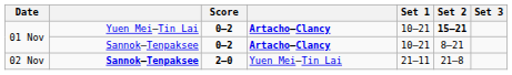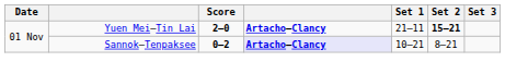01 Nov / Yuen Mei–Tin Lai | Score: 0–2 -> 2–0
01 Nov / Yuen Mei–Tin Lai | Set 1: 10–21 -> 21–11
01 Nov / Sannok–Tenpaksee | column 4: no background -> lavender background
- row: 02 Nov | Sannok–Tenpaksee | 2–0 | Yuen Mei–Tin Lai | 21–11 | 21–8
